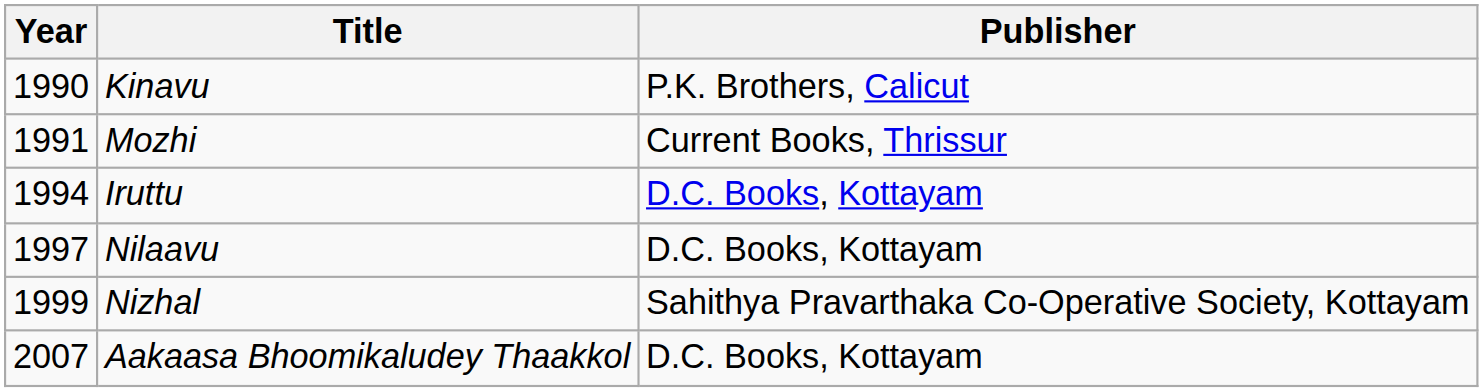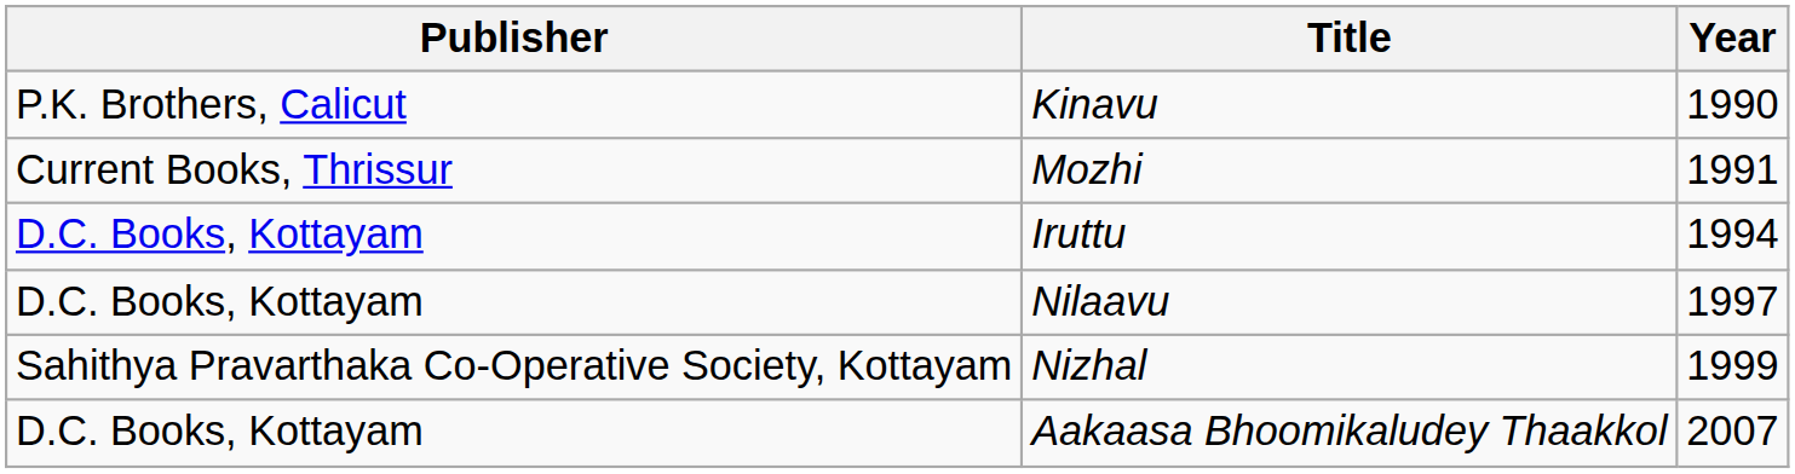columns swapped: Year <-> Publisher
